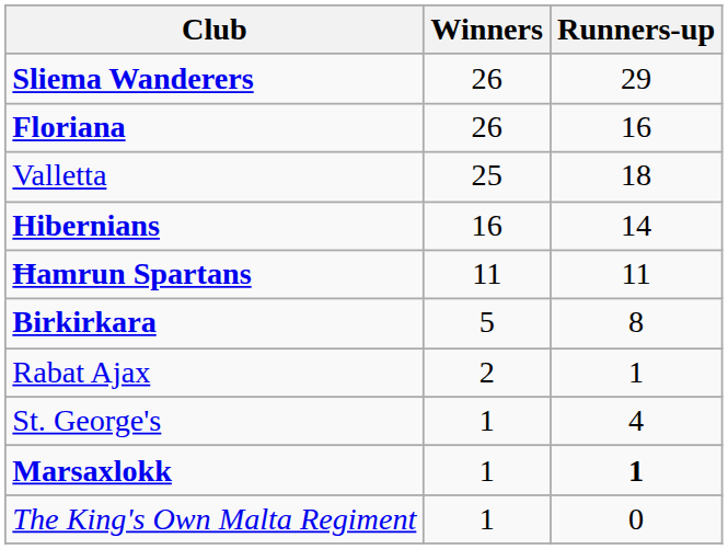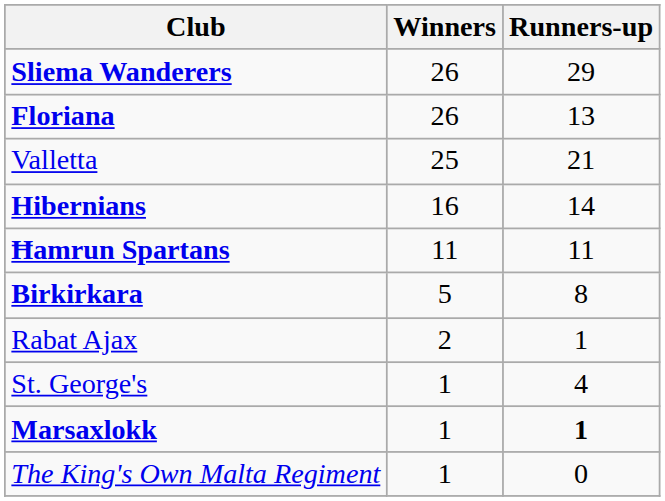Floriana | Runners-up: 16 -> 13
Valletta | Runners-up: 18 -> 21
